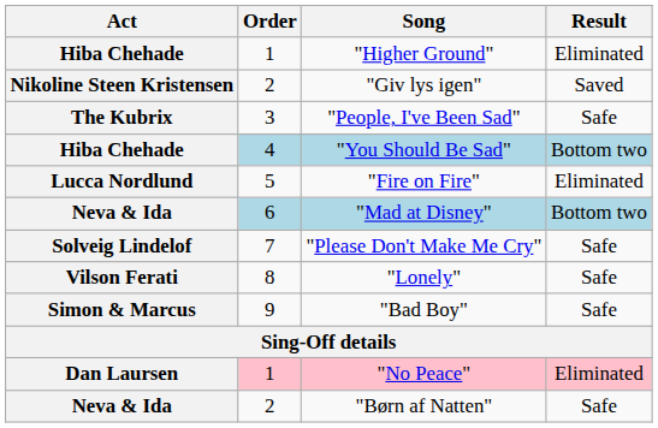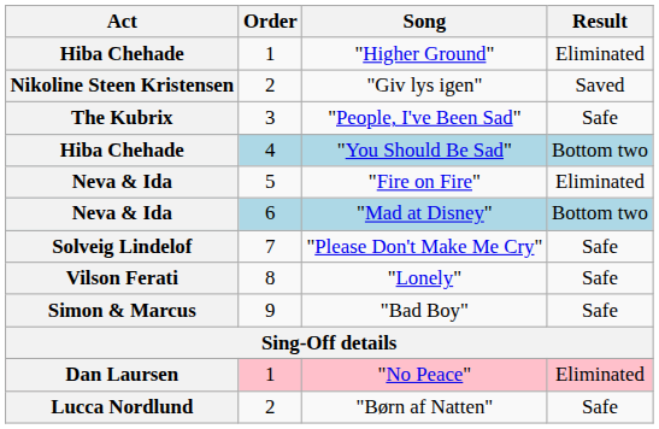"Fire on Fire" | Act: Lucca Nordlund -> Neva & Ida
"Børn af Natten" | Act: Neva & Ida -> Lucca Nordlund
